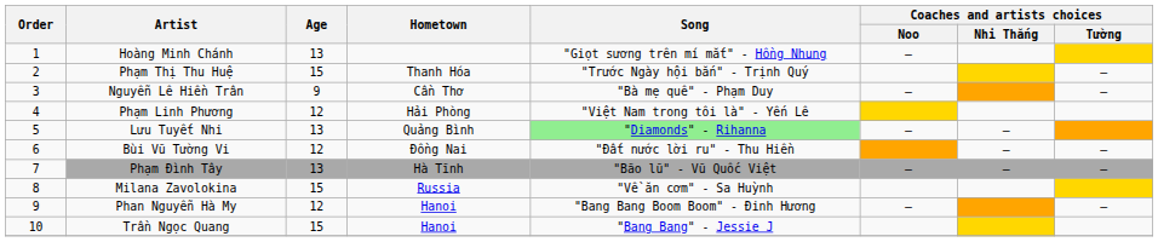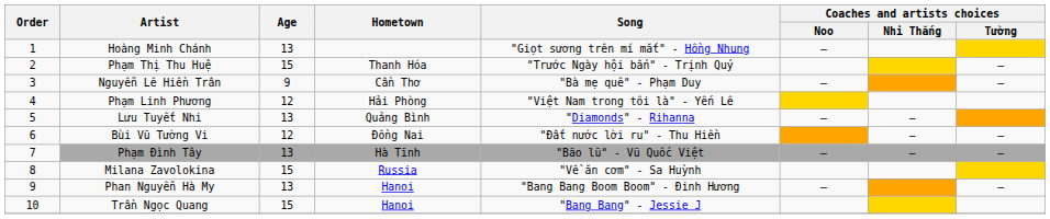Lưu Tuyết Nhi | Song: lightgreen background -> no background
Phan Nguyễn Hà My | Age: 12 -> 13
